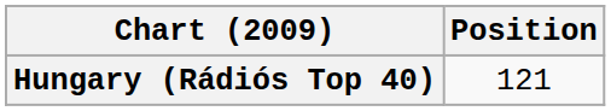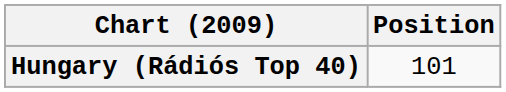Hungary (Rádiós Top 40) | Position: 121 -> 101
